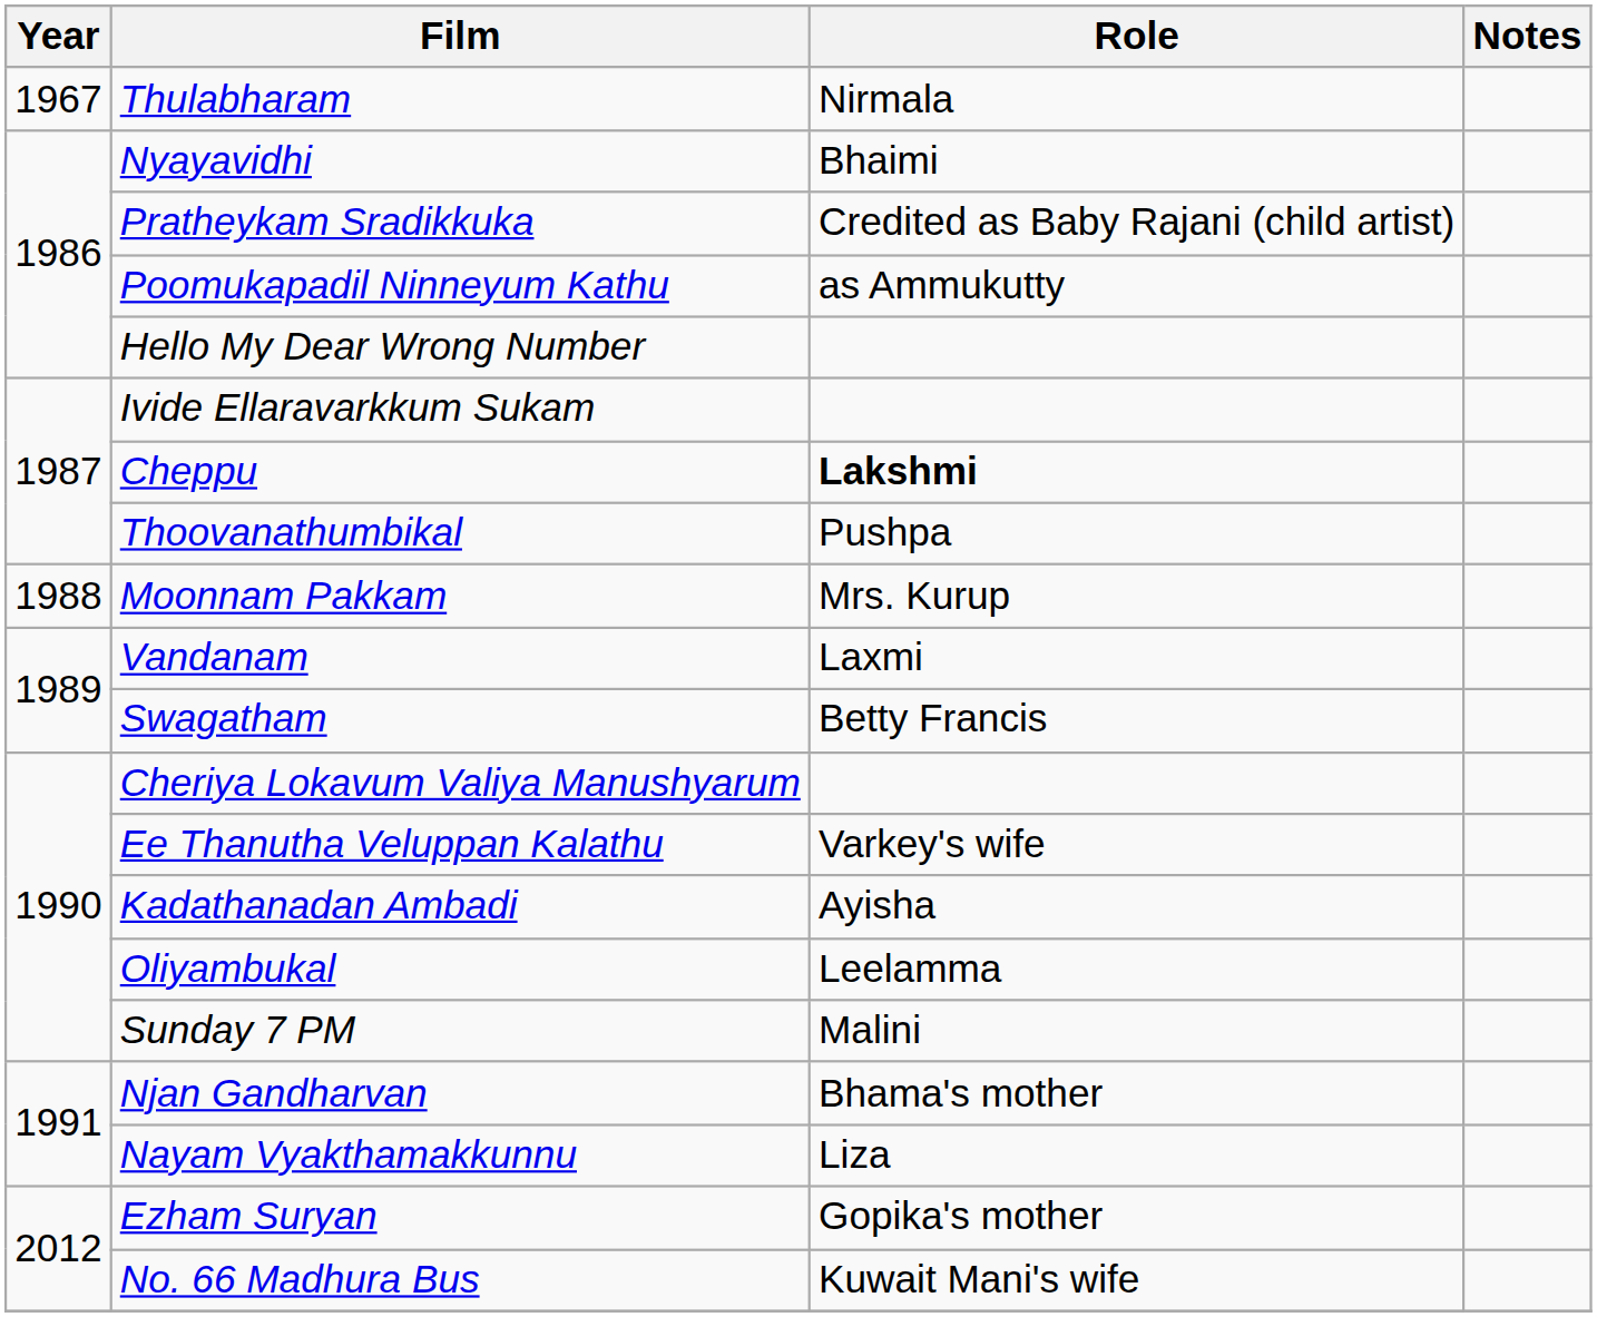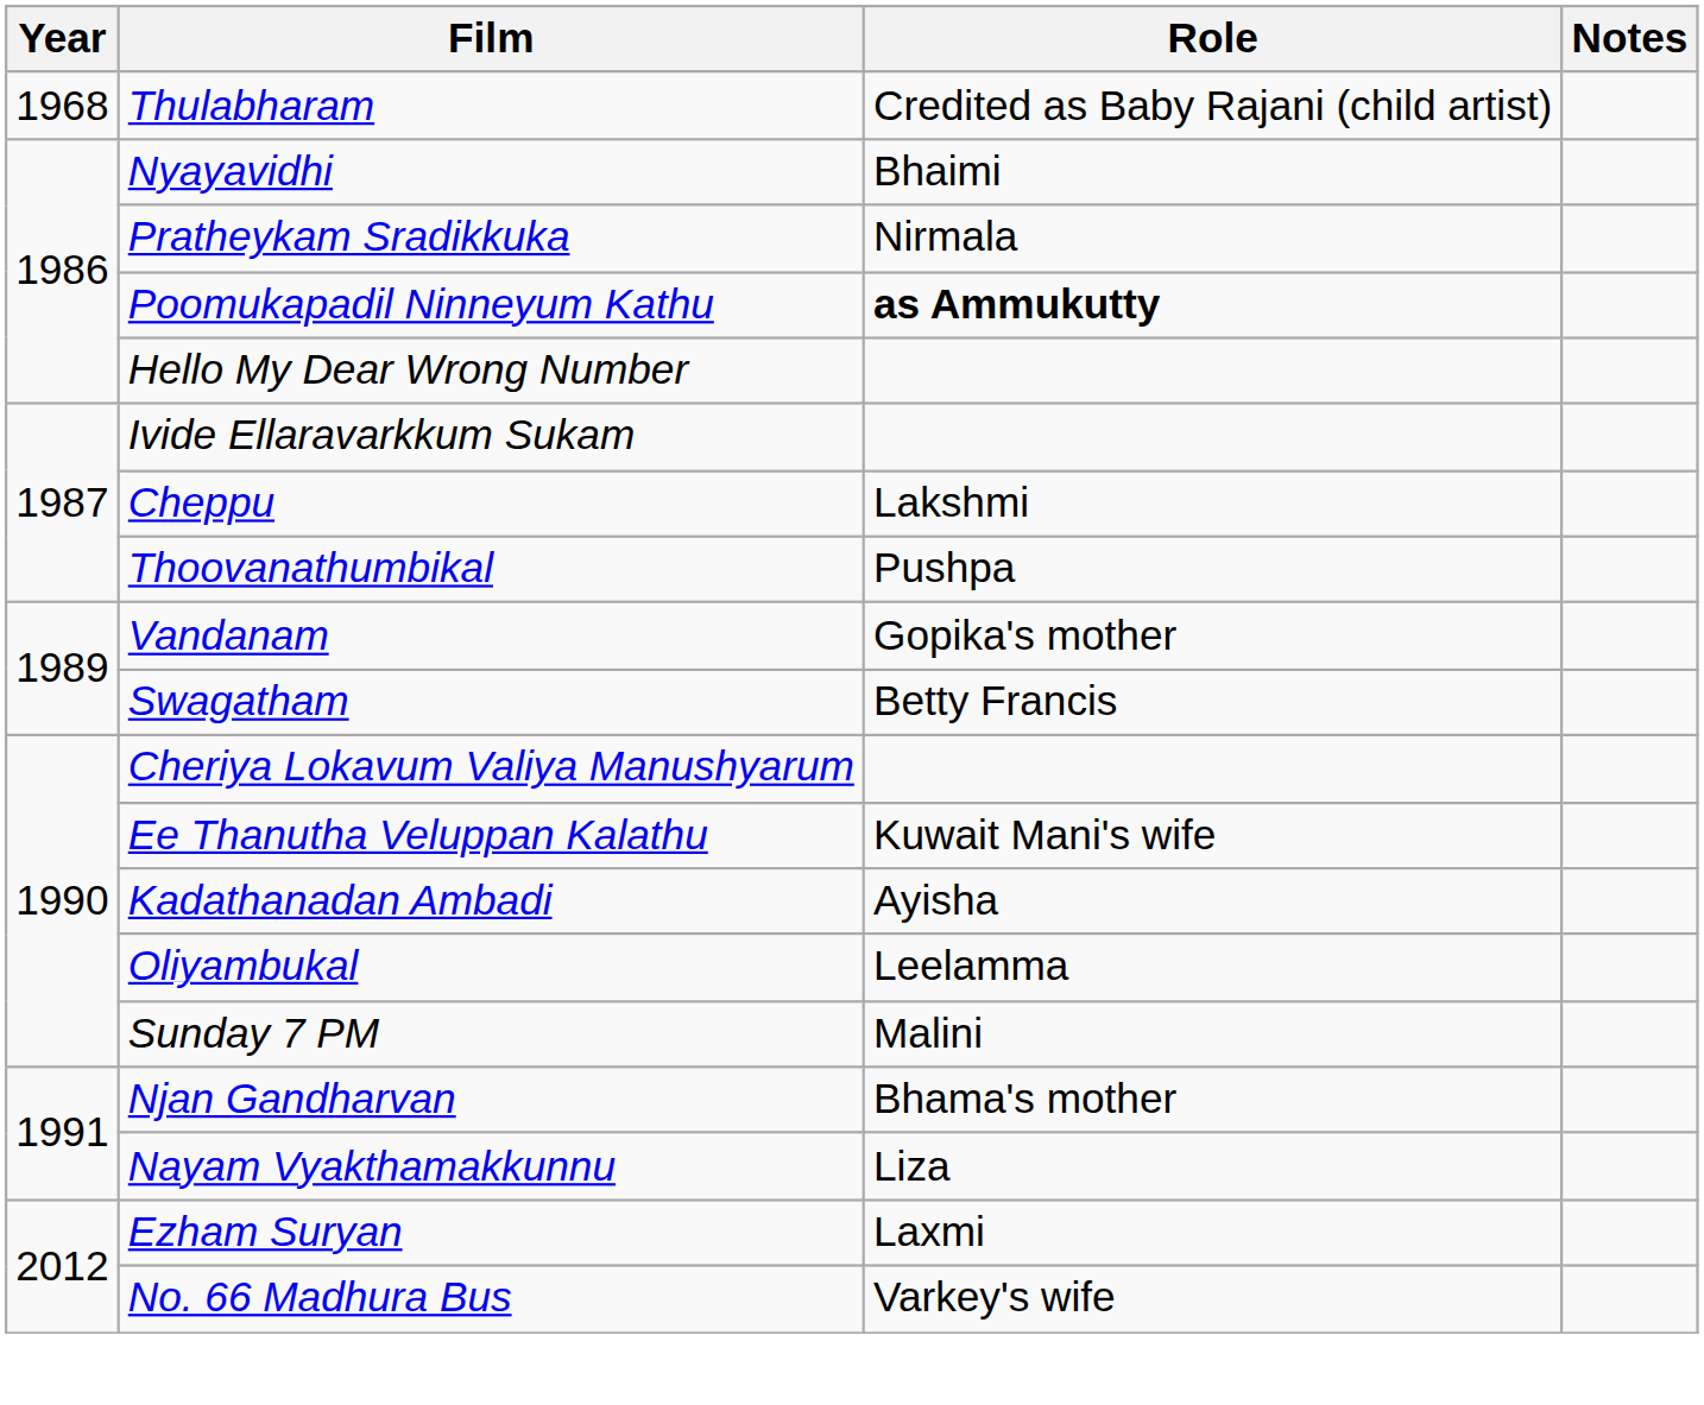Thulabharam | Year: 1967 -> 1968
Thulabharam | Role: Nirmala -> Credited as Baby Rajani (child artist)
Pratheykam Sradikkuka | Role: Credited as Baby Rajani (child artist) -> Nirmala
Poomukapadil Ninneyum Kathu | Role: normal -> bold
Cheppu | Role: bold -> normal
- row: 1988 | Moonnam Pakkam | Mrs. Kurup
Vandanam | Role: Laxmi -> Gopika's mother
Ee Thanutha Veluppan Kalathu | Role: Varkey's wife -> Kuwait Mani's wife
Ezham Suryan | Role: Gopika's mother -> Laxmi
No. 66 Madhura Bus | Role: Kuwait Mani's wife -> Varkey's wife
